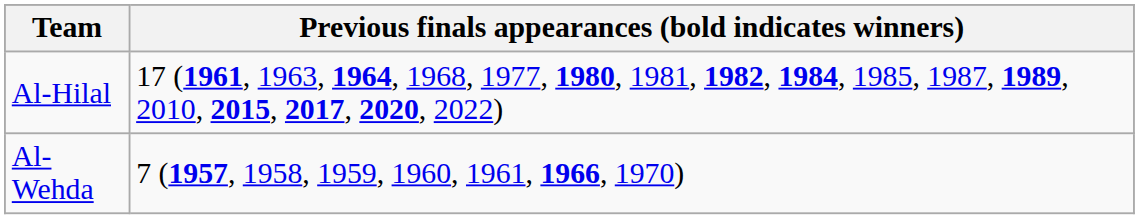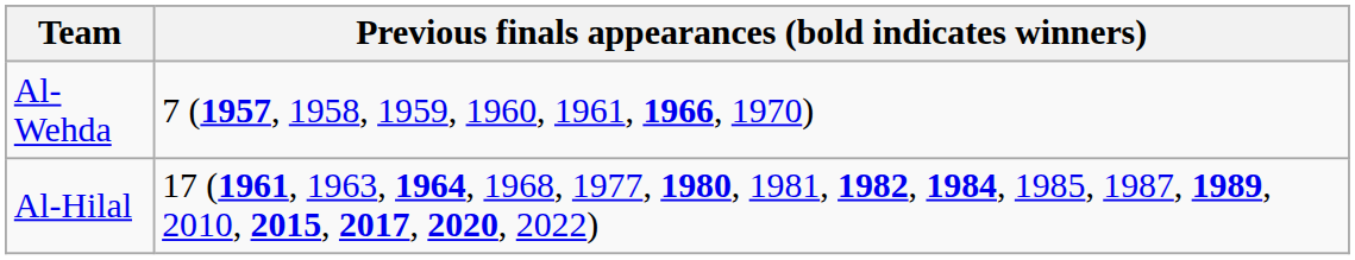rows swapped: Al-Hilal <-> Al-Wehda
